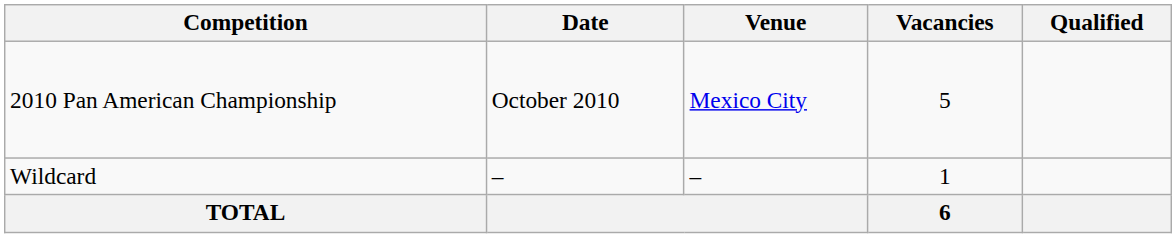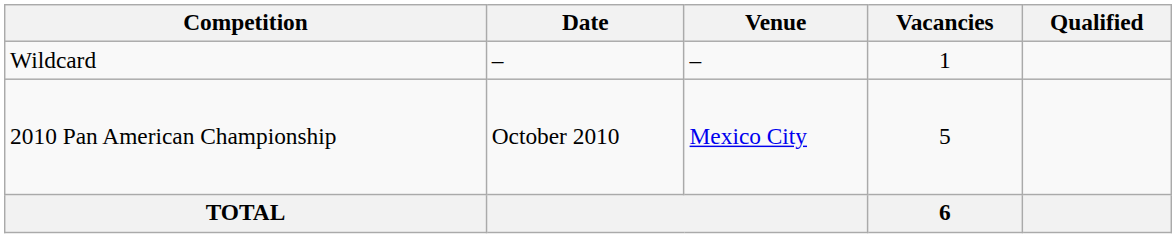rows swapped: 2010 Pan American Championship <-> Wildcard
